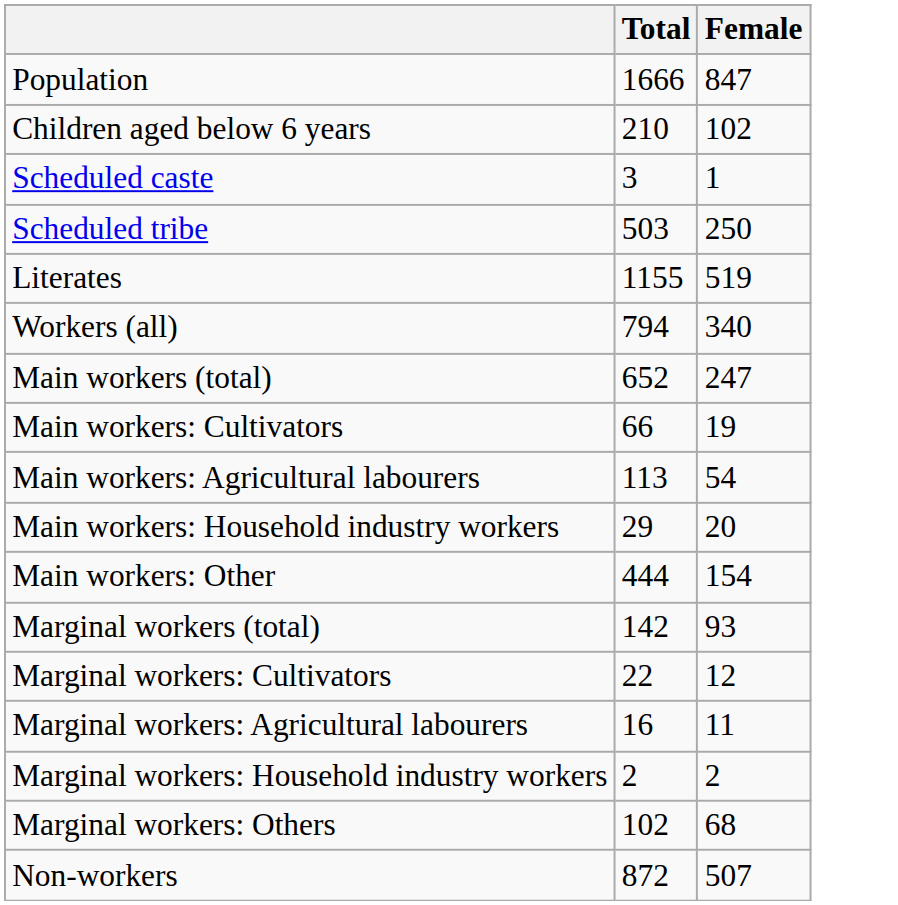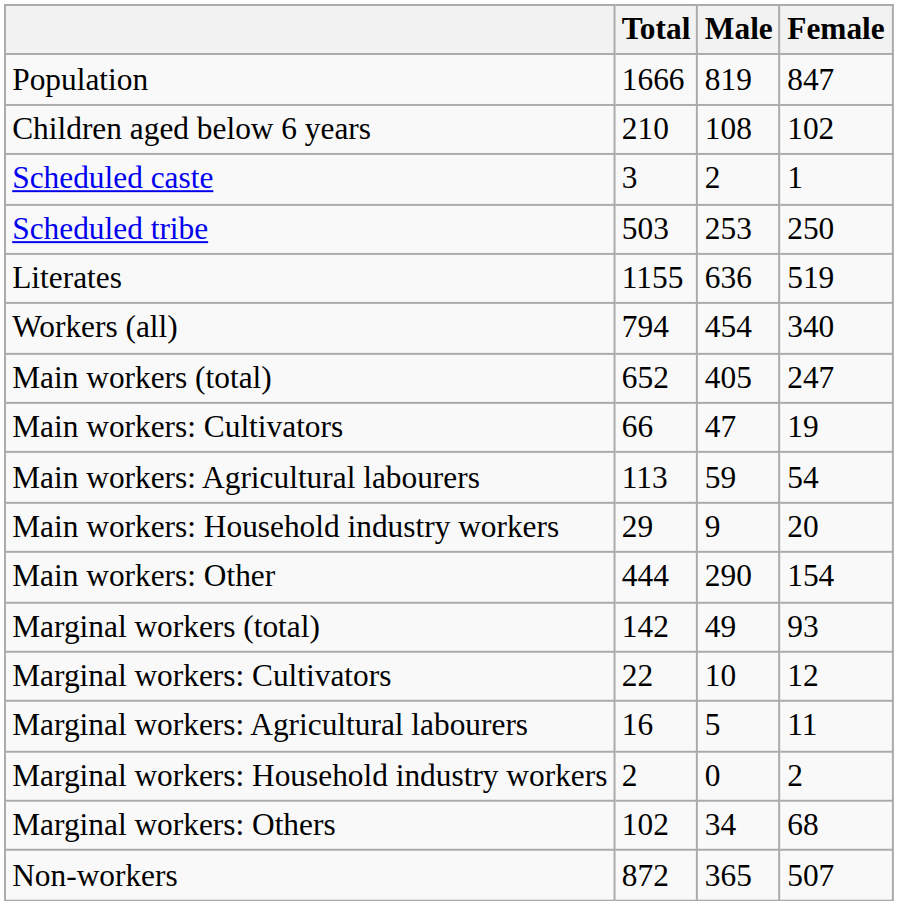+ column: Male | 819 | 108 | 2 | 253 | 636 | 454 | 405 | 47 | 59 | 9 | 290 | 49 | 10 | 5 | 0 | 34 | 365
